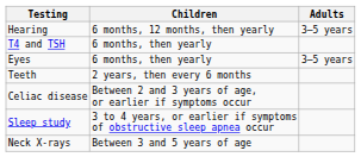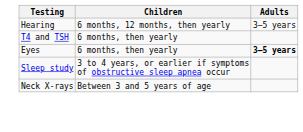Eyes | Adults: normal -> bold
- row: Teeth | 2 years, then every 6 months
- row: Celiac disease | Between 2 and 3 years of age, or earlier if symptoms occur
